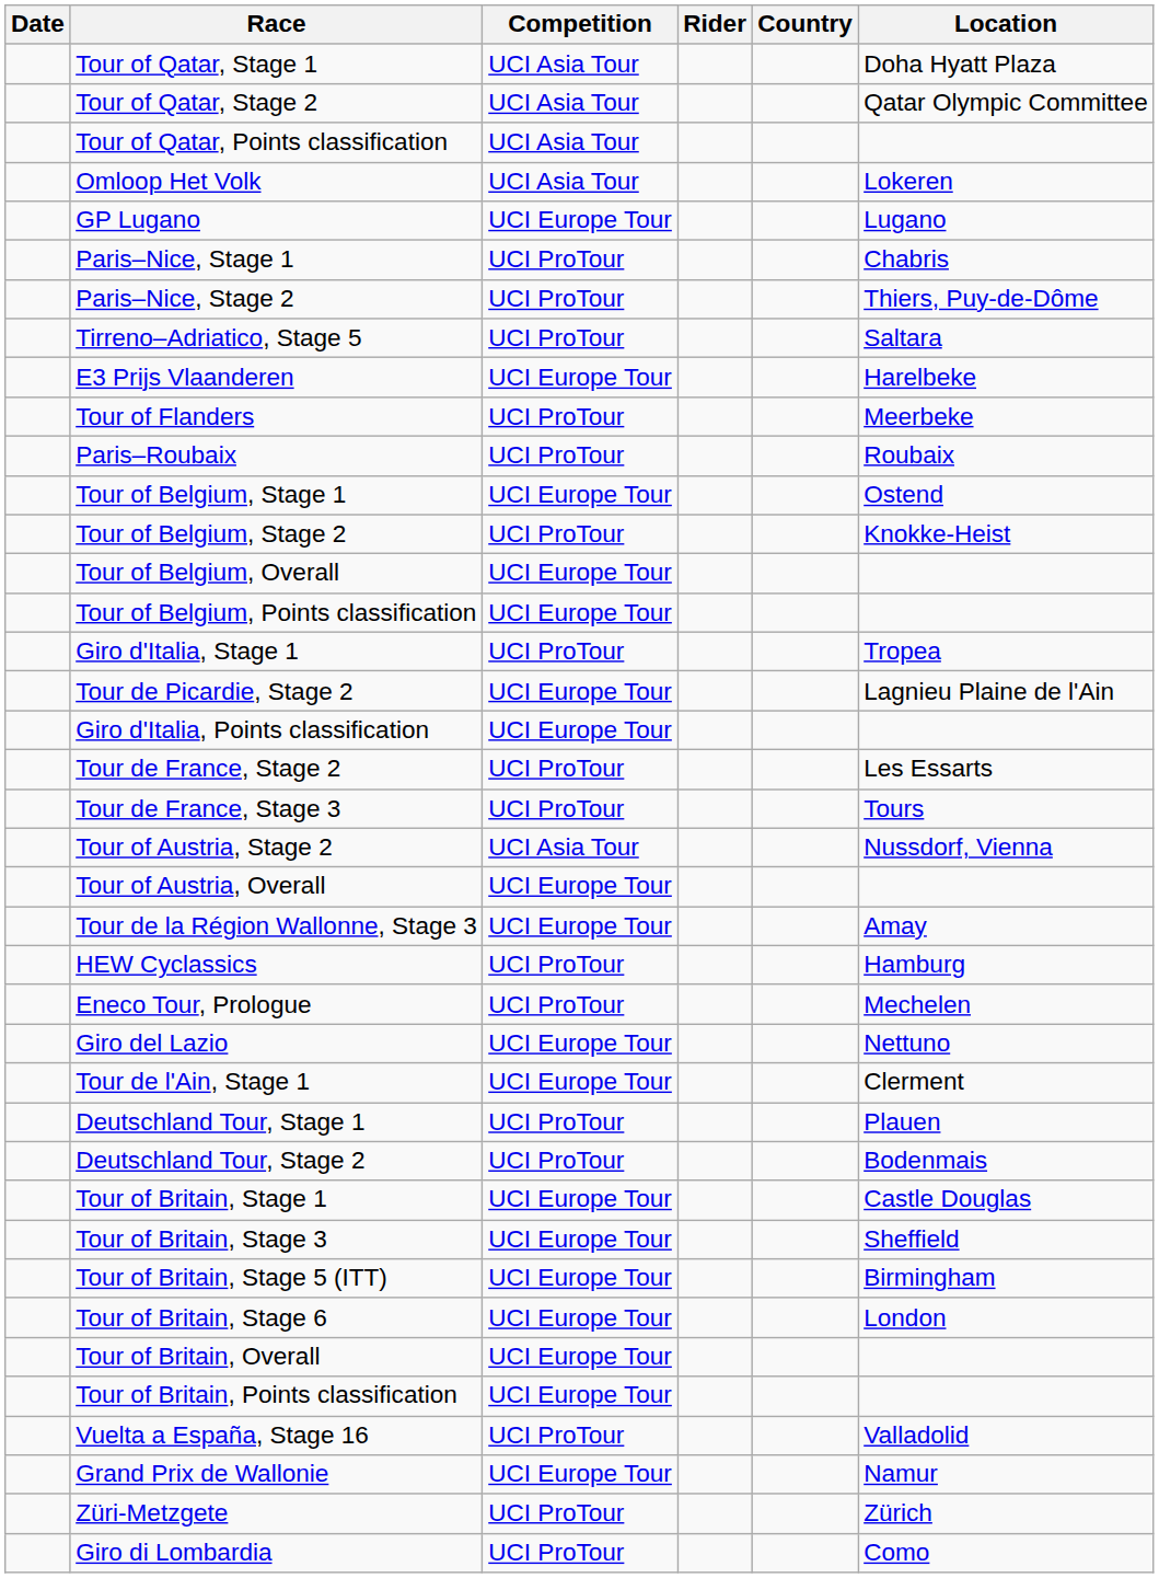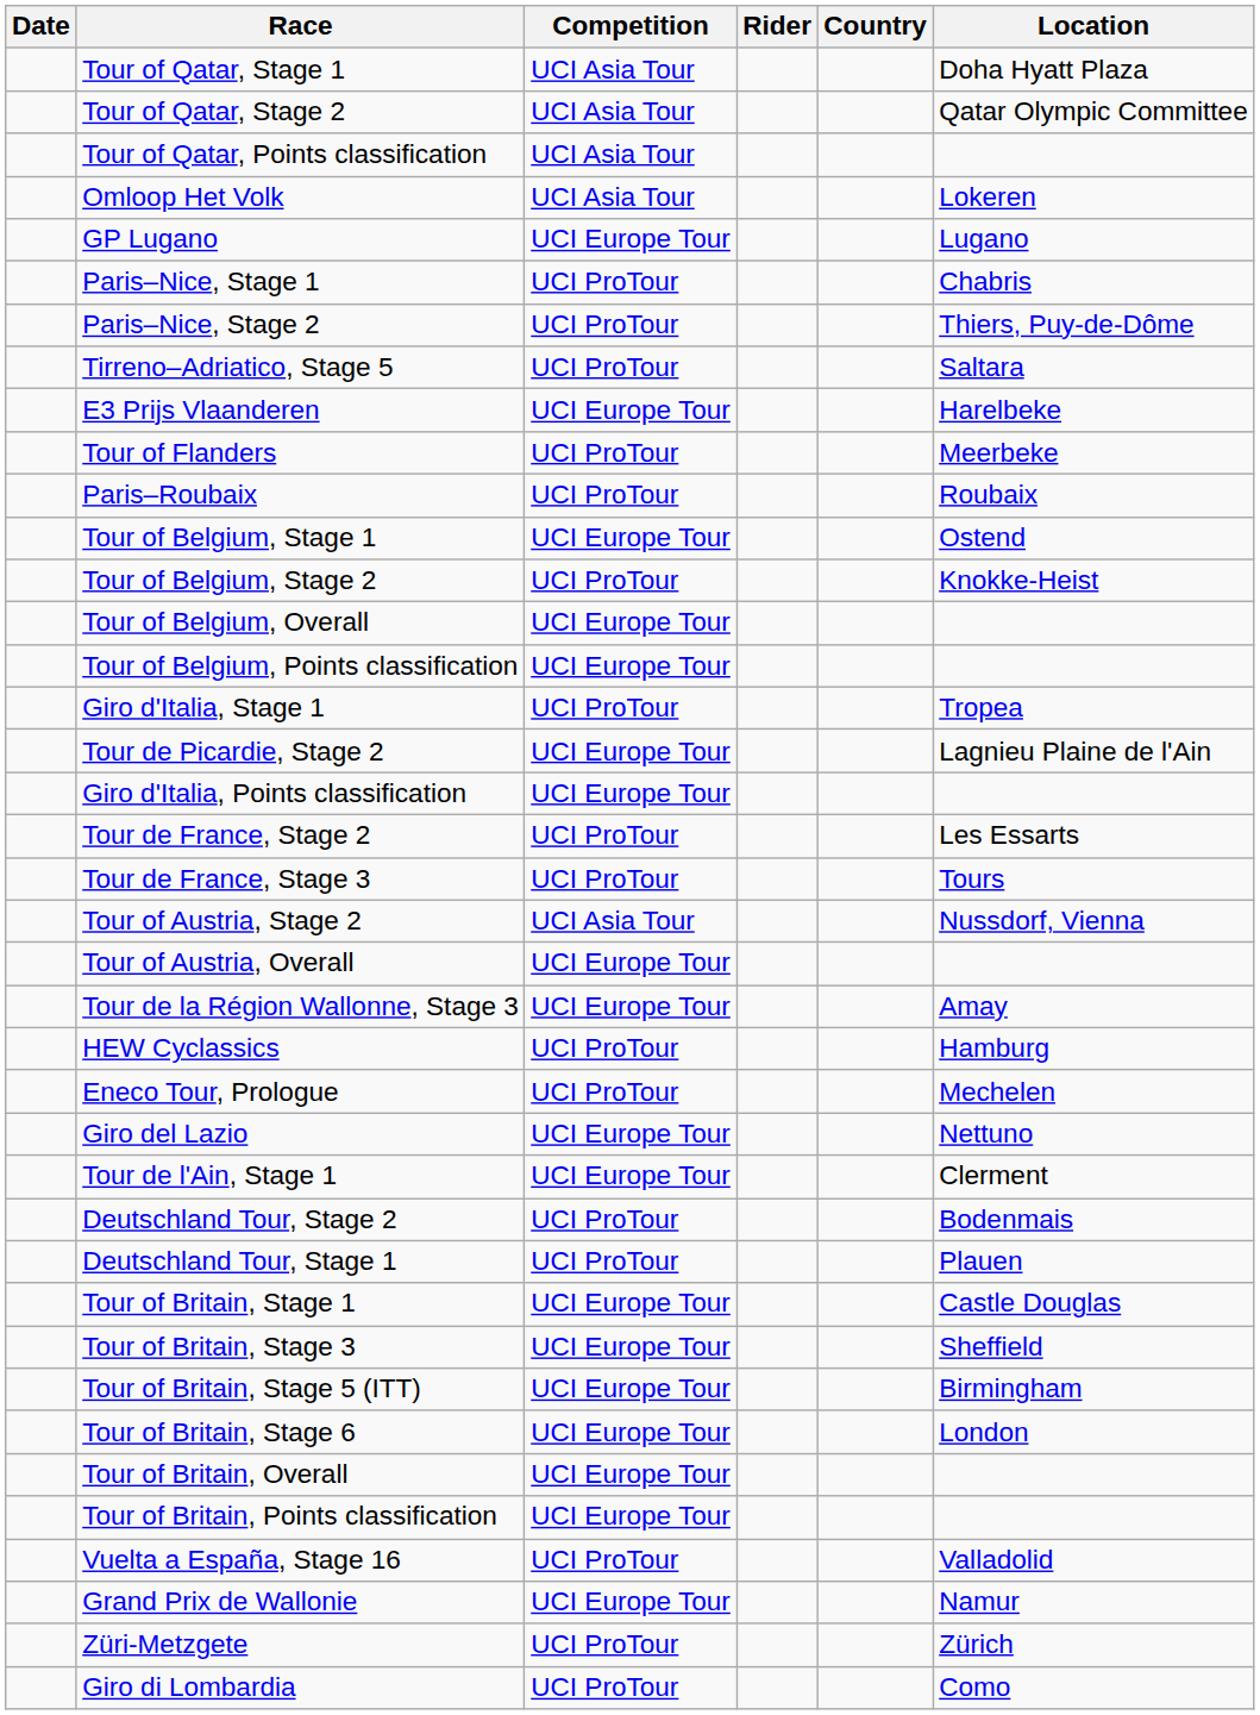rows swapped: Deutschland Tour, Stage 1 <-> Deutschland Tour, Stage 2
